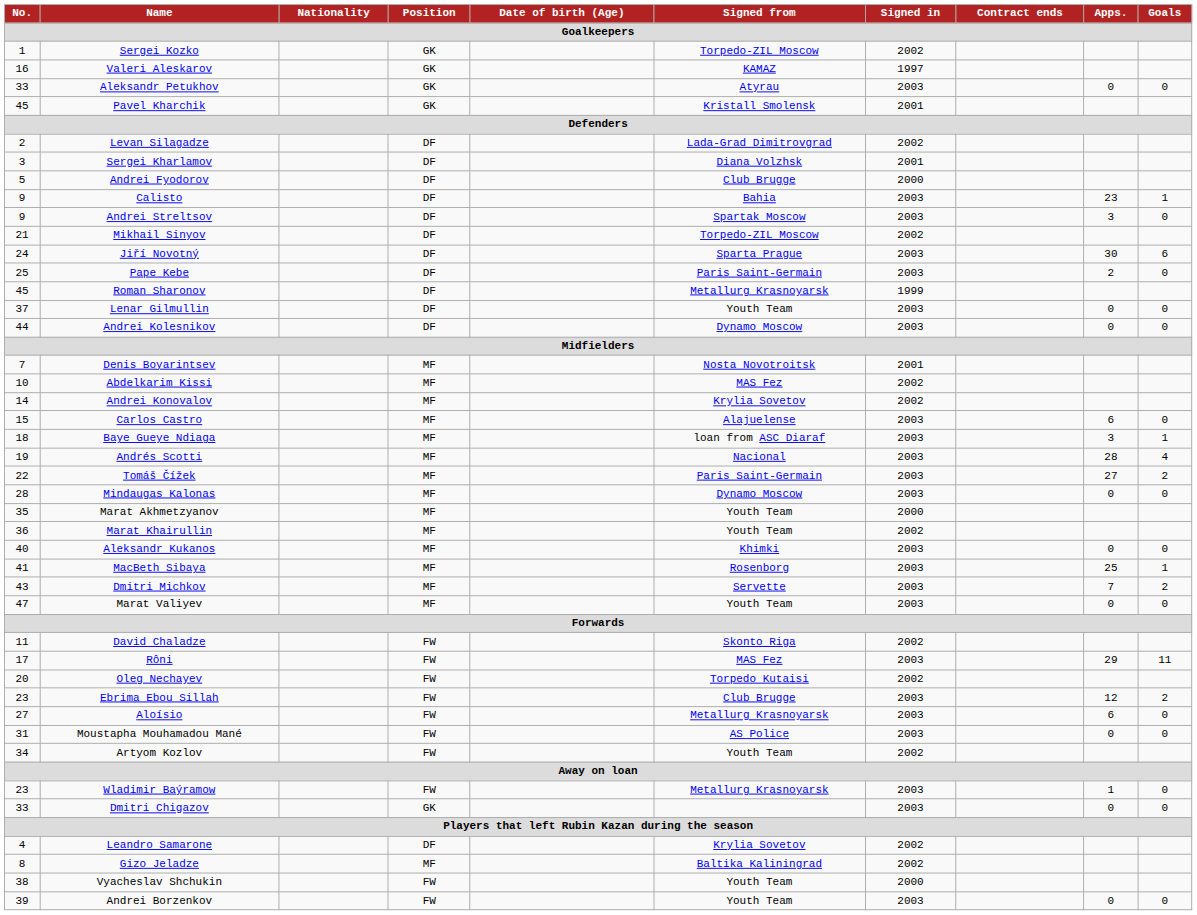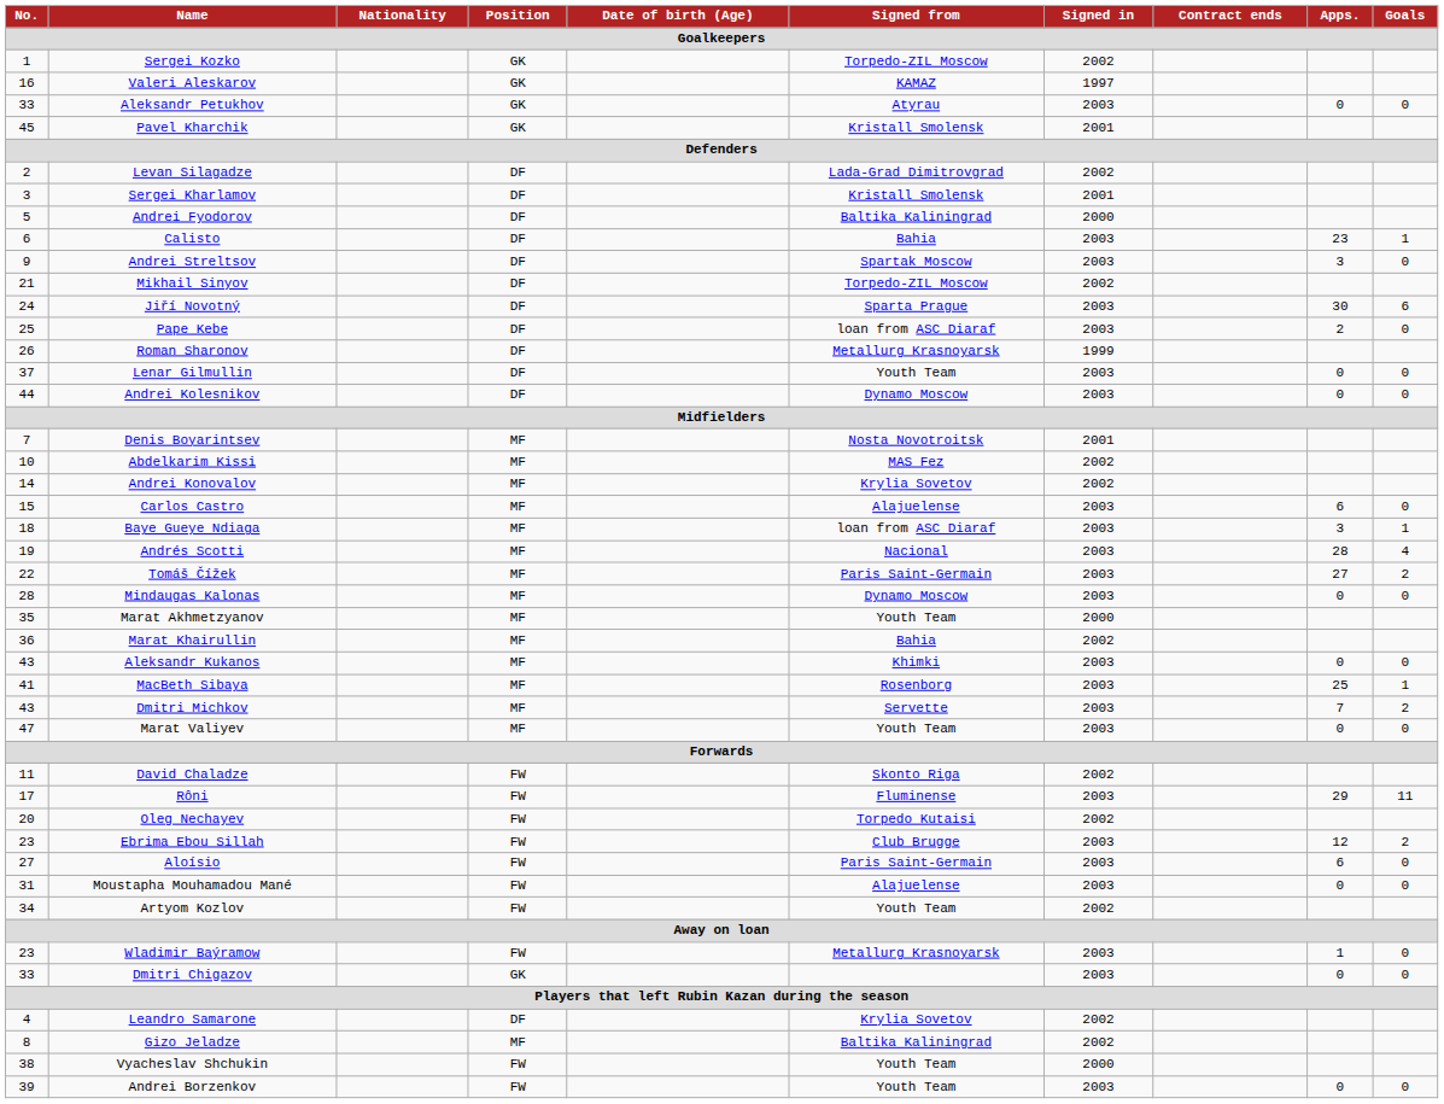Sergei Kharlamov | Signed from: Diana Volzhsk -> Kristall Smolensk
Andrei Fyodorov | Signed from: Club Brugge -> Baltika Kaliningrad
Calisto | No.: 9 -> 6
Pape Kebe | Signed from: Paris Saint-Germain -> loan from ASC Diaraf
Roman Sharonov | No.: 45 -> 26
Marat Khairullin | Signed from: Youth Team -> Bahia
Aleksandr Kukanos | No.: 40 -> 43
Rôni | Signed from: MAS Fez -> Fluminense
Aloísio | Signed from: Metallurg Krasnoyarsk -> Paris Saint-Germain
Moustapha Mouhamadou Mané | Signed from: AS Police -> Alajuelense
